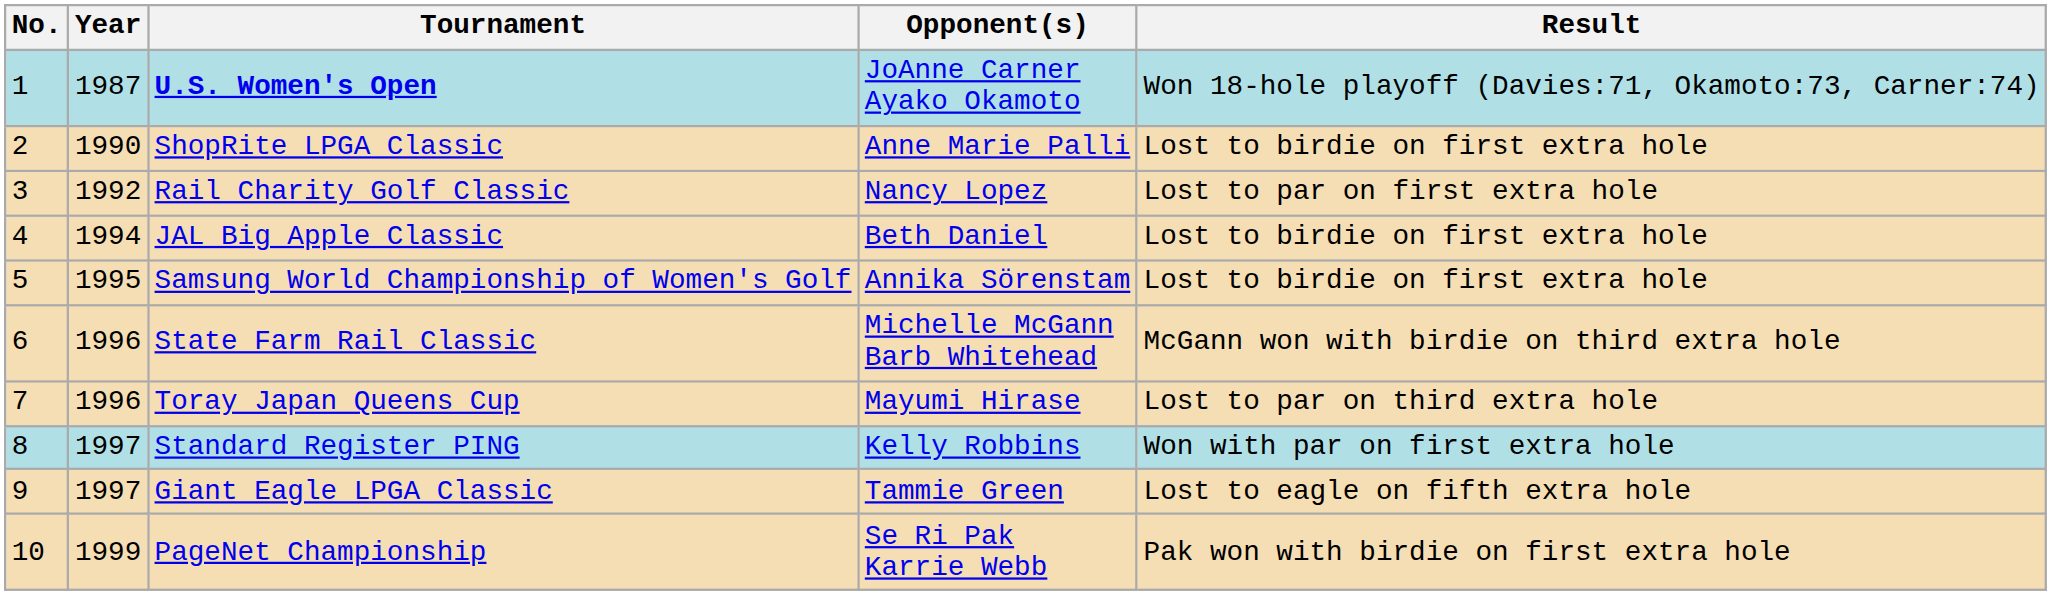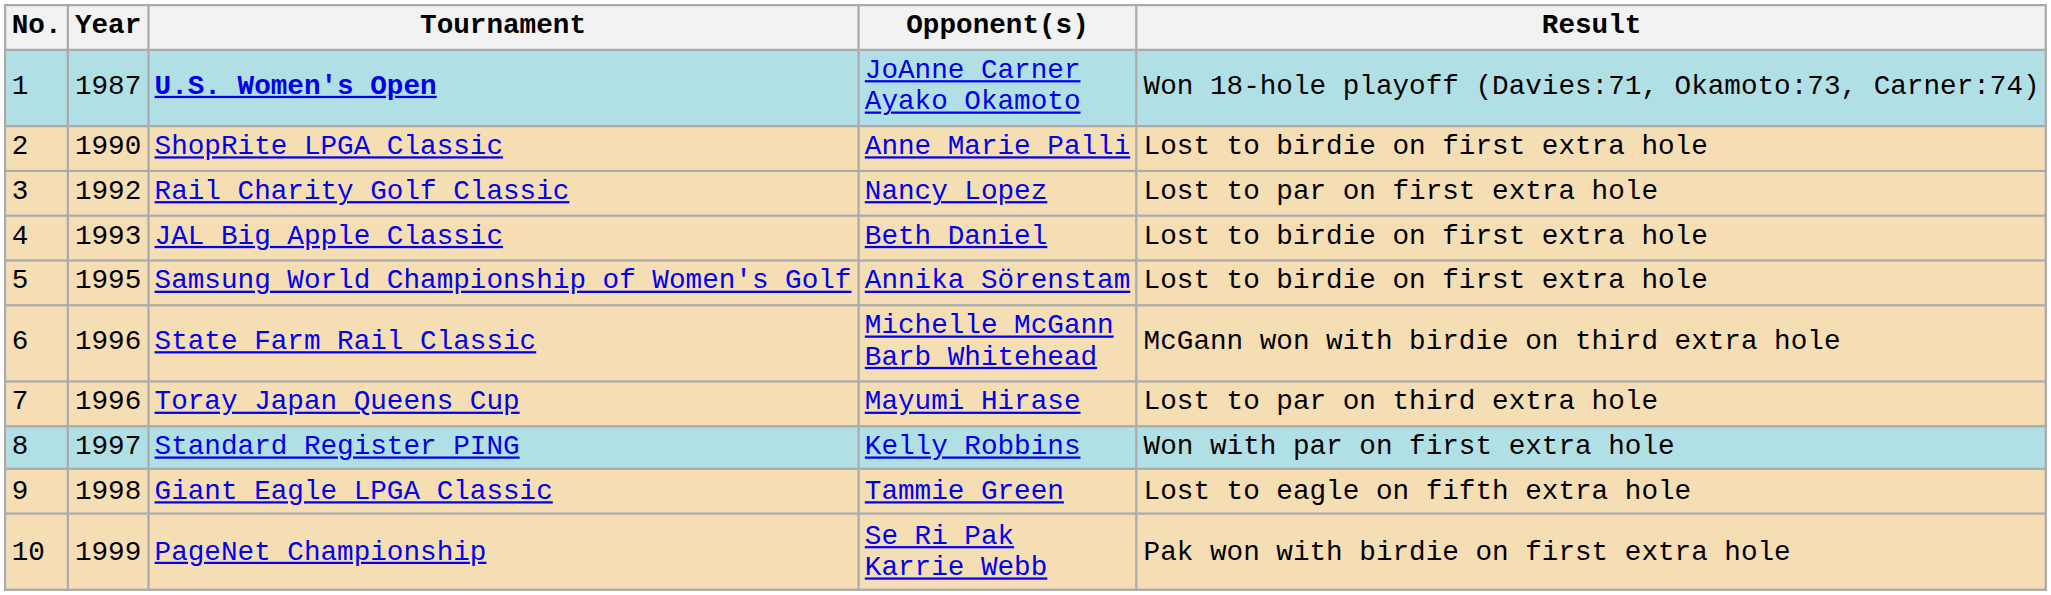JAL Big Apple Classic | Year: 1994 -> 1993
Giant Eagle LPGA Classic | Year: 1997 -> 1998
